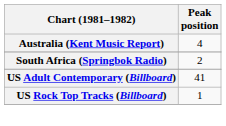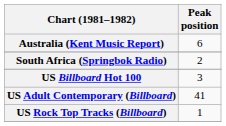Australia (Kent Music Report) | Peak position: 4 -> 6
+ row: US Billboard Hot 100 | 3
